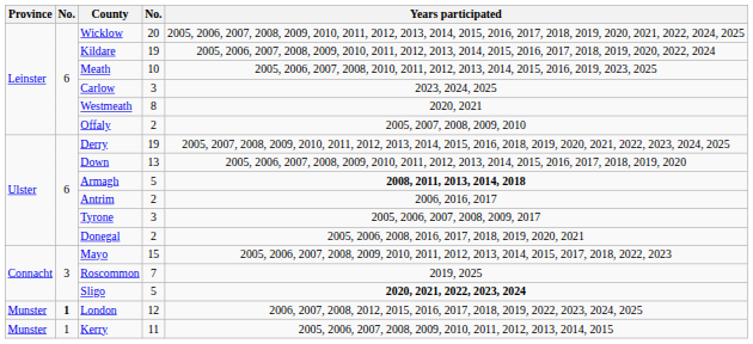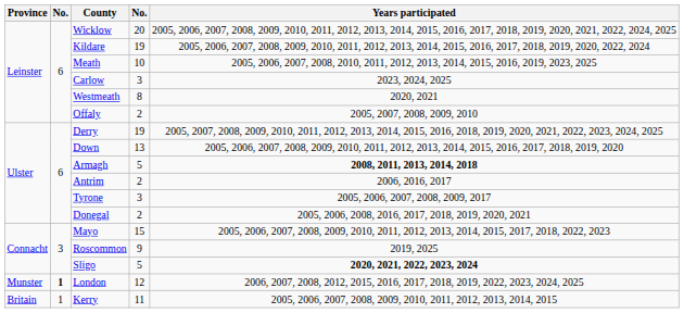Roscommon | column 4: 7 -> 9
Kerry | Province: Munster -> Britain
